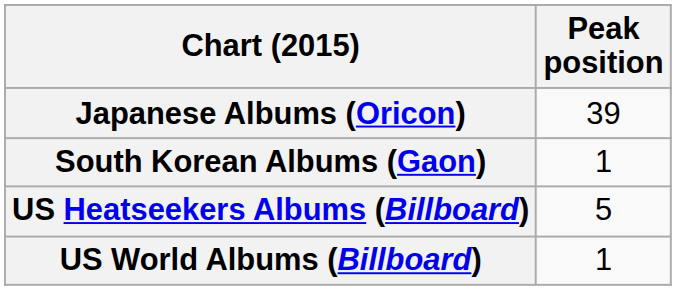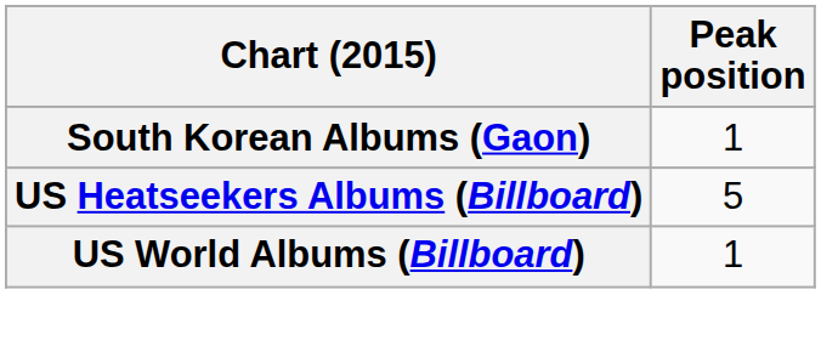- row: Japanese Albums (Oricon) | 39
